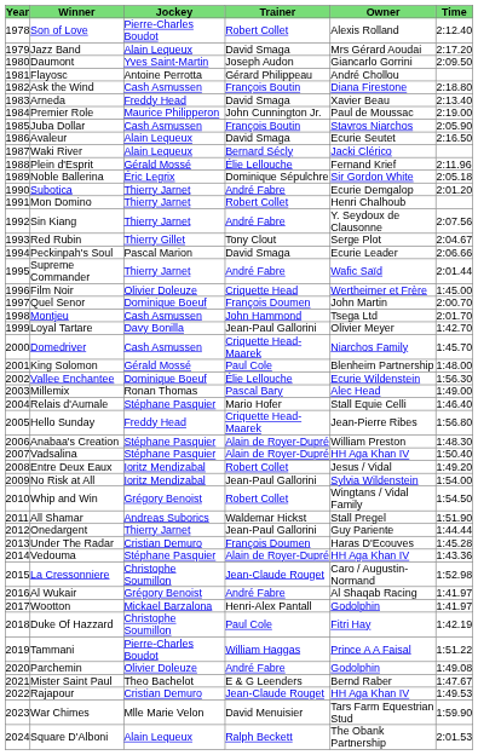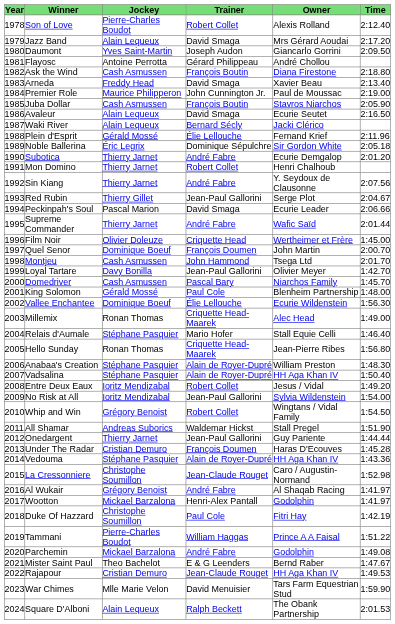Red Rubin | Trainer: Tony Clout -> Jean-Paul Gallorini
Domedriver | Trainer: Criquette Head-Maarek -> Pascal Bary
Millemix | Trainer: Pascal Bary -> Criquette Head-Maarek
Hello Sunday | Jockey: Freddy Head -> Ronan Thomas
Parchemin | Jockey: Olivier Doleuze -> Mickael Barzalona
